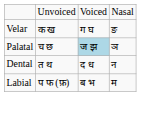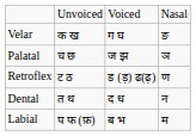Palatal | column 3: lightblue background -> no background
+ row: Retroflex | ट ठ | ड (ड़) ढ(ढ़) | ण
